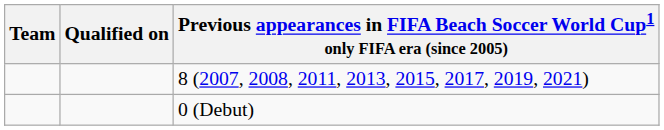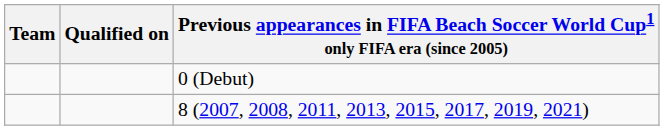rows swapped: 8 (2007, 2008, 2011, 2013, 2015, 2017, 2019, 2021) <-> 0 (Debut)
